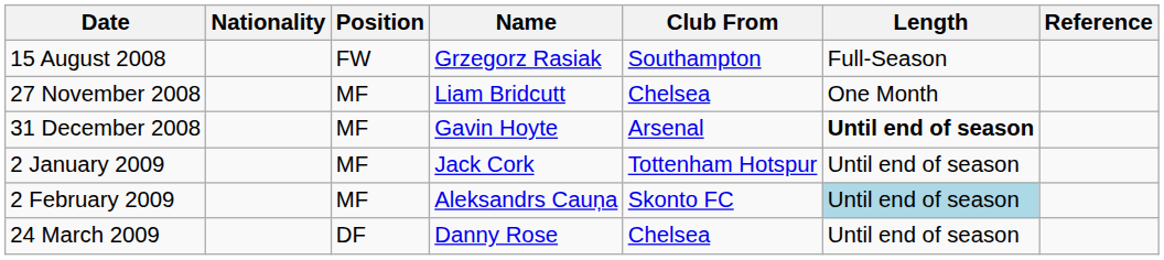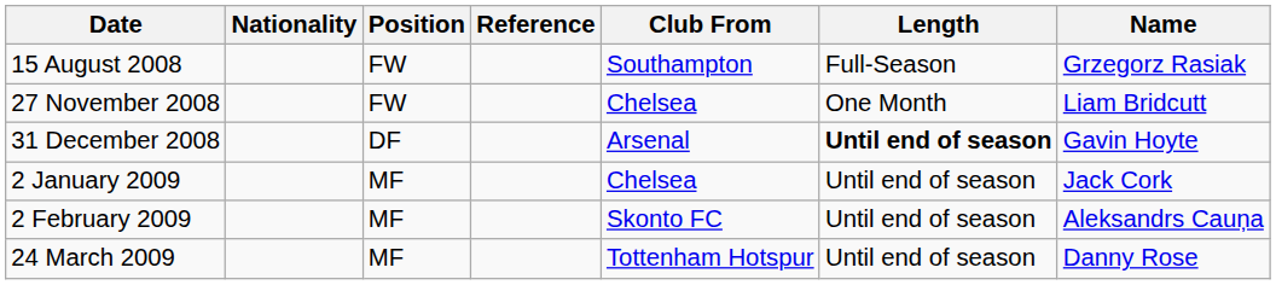columns swapped: Name <-> Reference
27 November 2008 | Position: MF -> FW
31 December 2008 | Position: MF -> DF
2 January 2009 | Club From: Tottenham Hotspur -> Chelsea
2 February 2009 | Length: lightblue background -> no background
24 March 2009 | Position: DF -> MF
24 March 2009 | Club From: Chelsea -> Tottenham Hotspur
